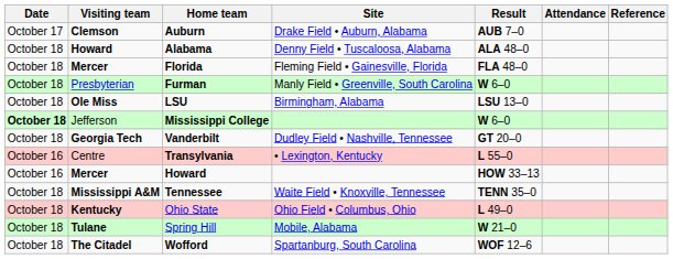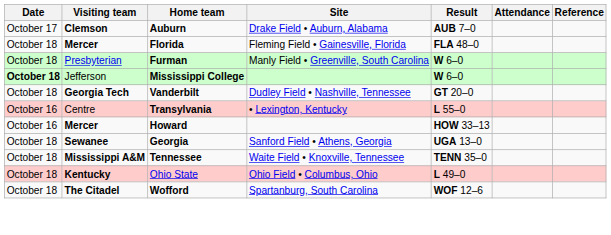- row: October 18 | Howard | Alabama | Denny Field • Tuscaloosa, Alabama | ALA 48–0
- row: October 18 | Ole Miss | LSU | Birmingham, Alabama | LSU 13–0
+ row: October 18 | Sewanee | Georgia | Sanford Field • Athens, Georgia | UGA 13–0
- row: October 18 | Tulane | Spring Hill | Mobile, Alabama | W 21–0
